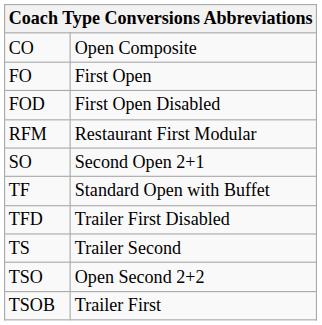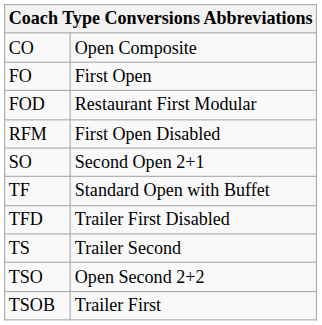FOD | column 2: First Open Disabled -> Restaurant First Modular
RFM | column 2: Restaurant First Modular -> First Open Disabled
